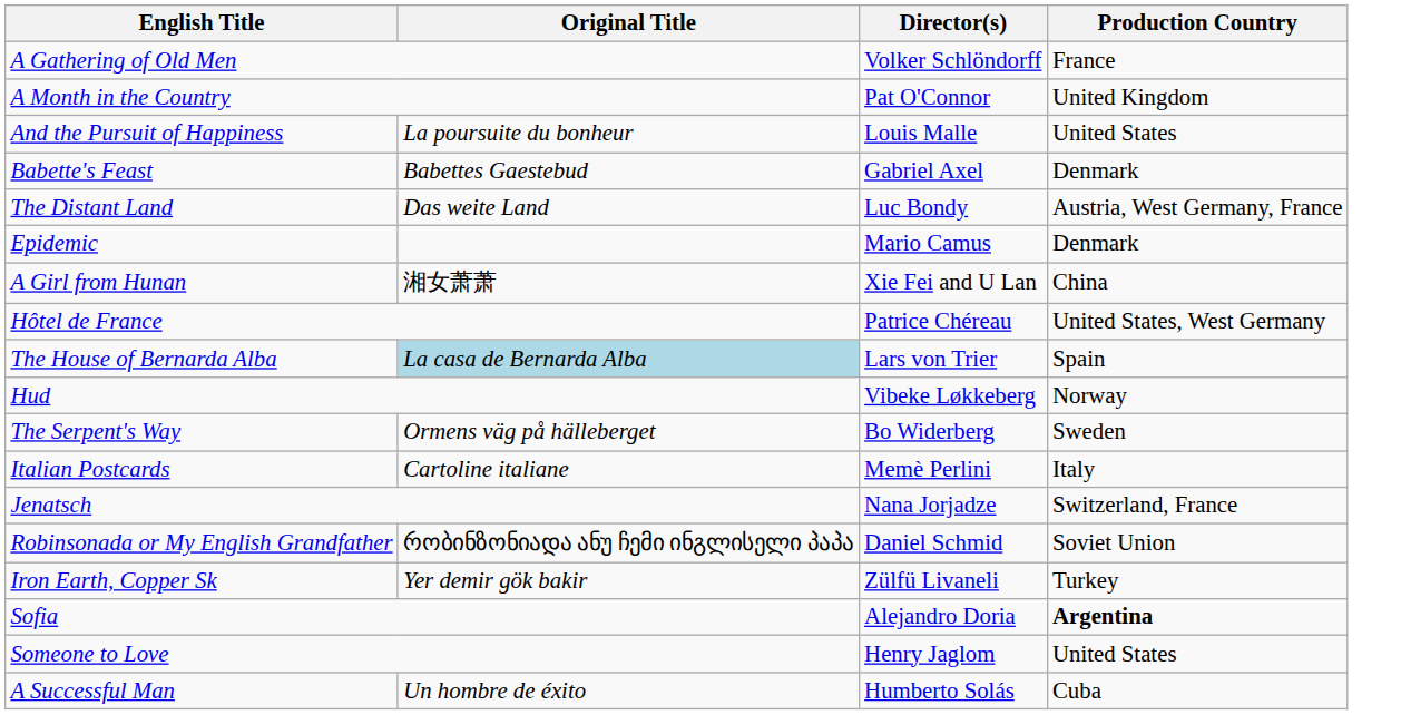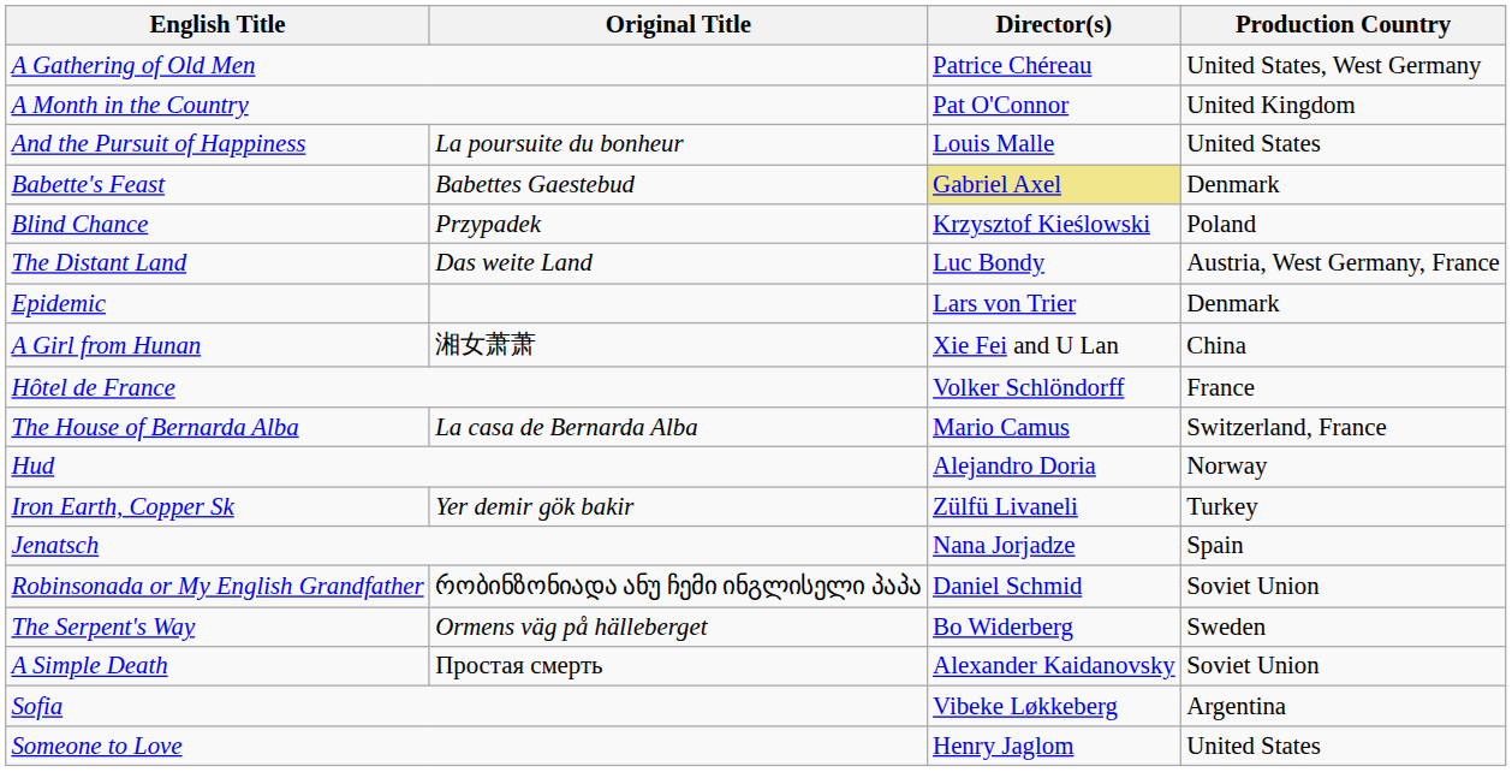A Gathering of Old Men | Director(s): Volker Schlöndorff -> Patrice Chéreau
A Gathering of Old Men | Production Country: France -> United States, West Germany
Babette's Feast | Director(s): no background -> khaki background
+ row: Blind Chance | Przypadek | Krzysztof Kieślowski | Poland
Epidemic | Director(s): Mario Camus -> Lars von Trier
Hôtel de France | Director(s): Patrice Chéreau -> Volker Schlöndorff
Hôtel de France | Production Country: United States, West Germany -> France
The House of Bernarda Alba | Original Title: lightblue background -> no background
The House of Bernarda Alba | Director(s): Lars von Trier -> Mario Camus
The House of Bernarda Alba | Production Country: Spain -> Switzerland, France
Hud | Director(s): Vibeke Løkkeberg -> Alejandro Doria
rows swapped: Iron Earth, Copper Sk <-> The Serpent's Way
- row: Italian Postcards | Cartoline italiane | Memè Perlini | Italy
Jenatsch | Production Country: Switzerland, France -> Spain
+ row: A Simple Death | Простая смерть | Alexander Kaidanovsky | Soviet Union
Sofia | Director(s): Alejandro Doria -> Vibeke Løkkeberg
Sofia | Production Country: bold -> normal
- row: A Successful Man | Un hombre de éxito | Humberto Solás | Cuba
